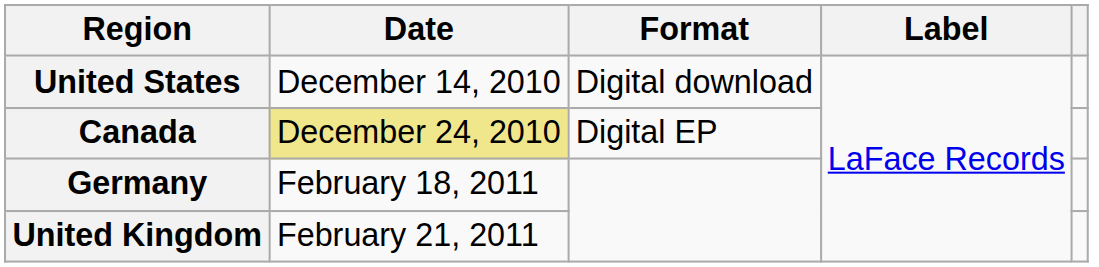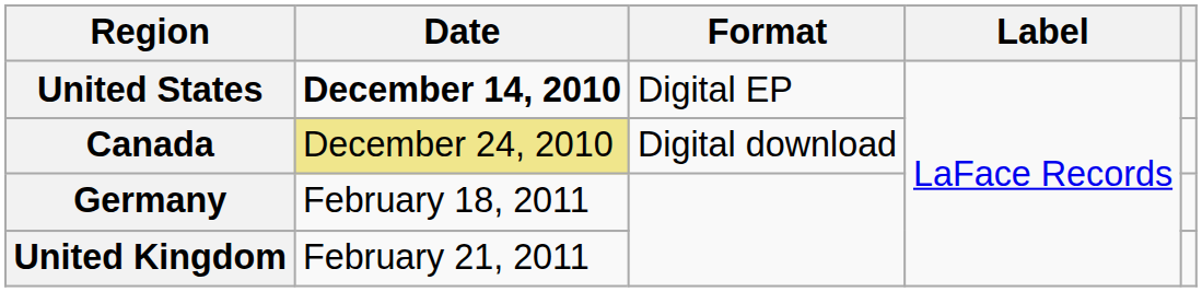United States | Date: normal -> bold
United States | Format: Digital download -> Digital EP
Canada | Format: Digital EP -> Digital download
